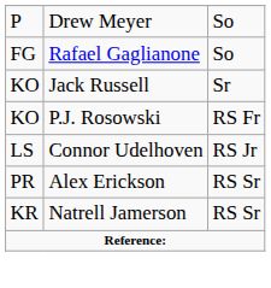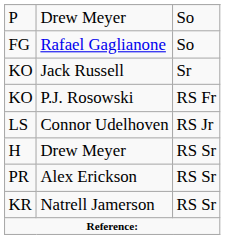+ row: H | Drew Meyer | RS Sr
